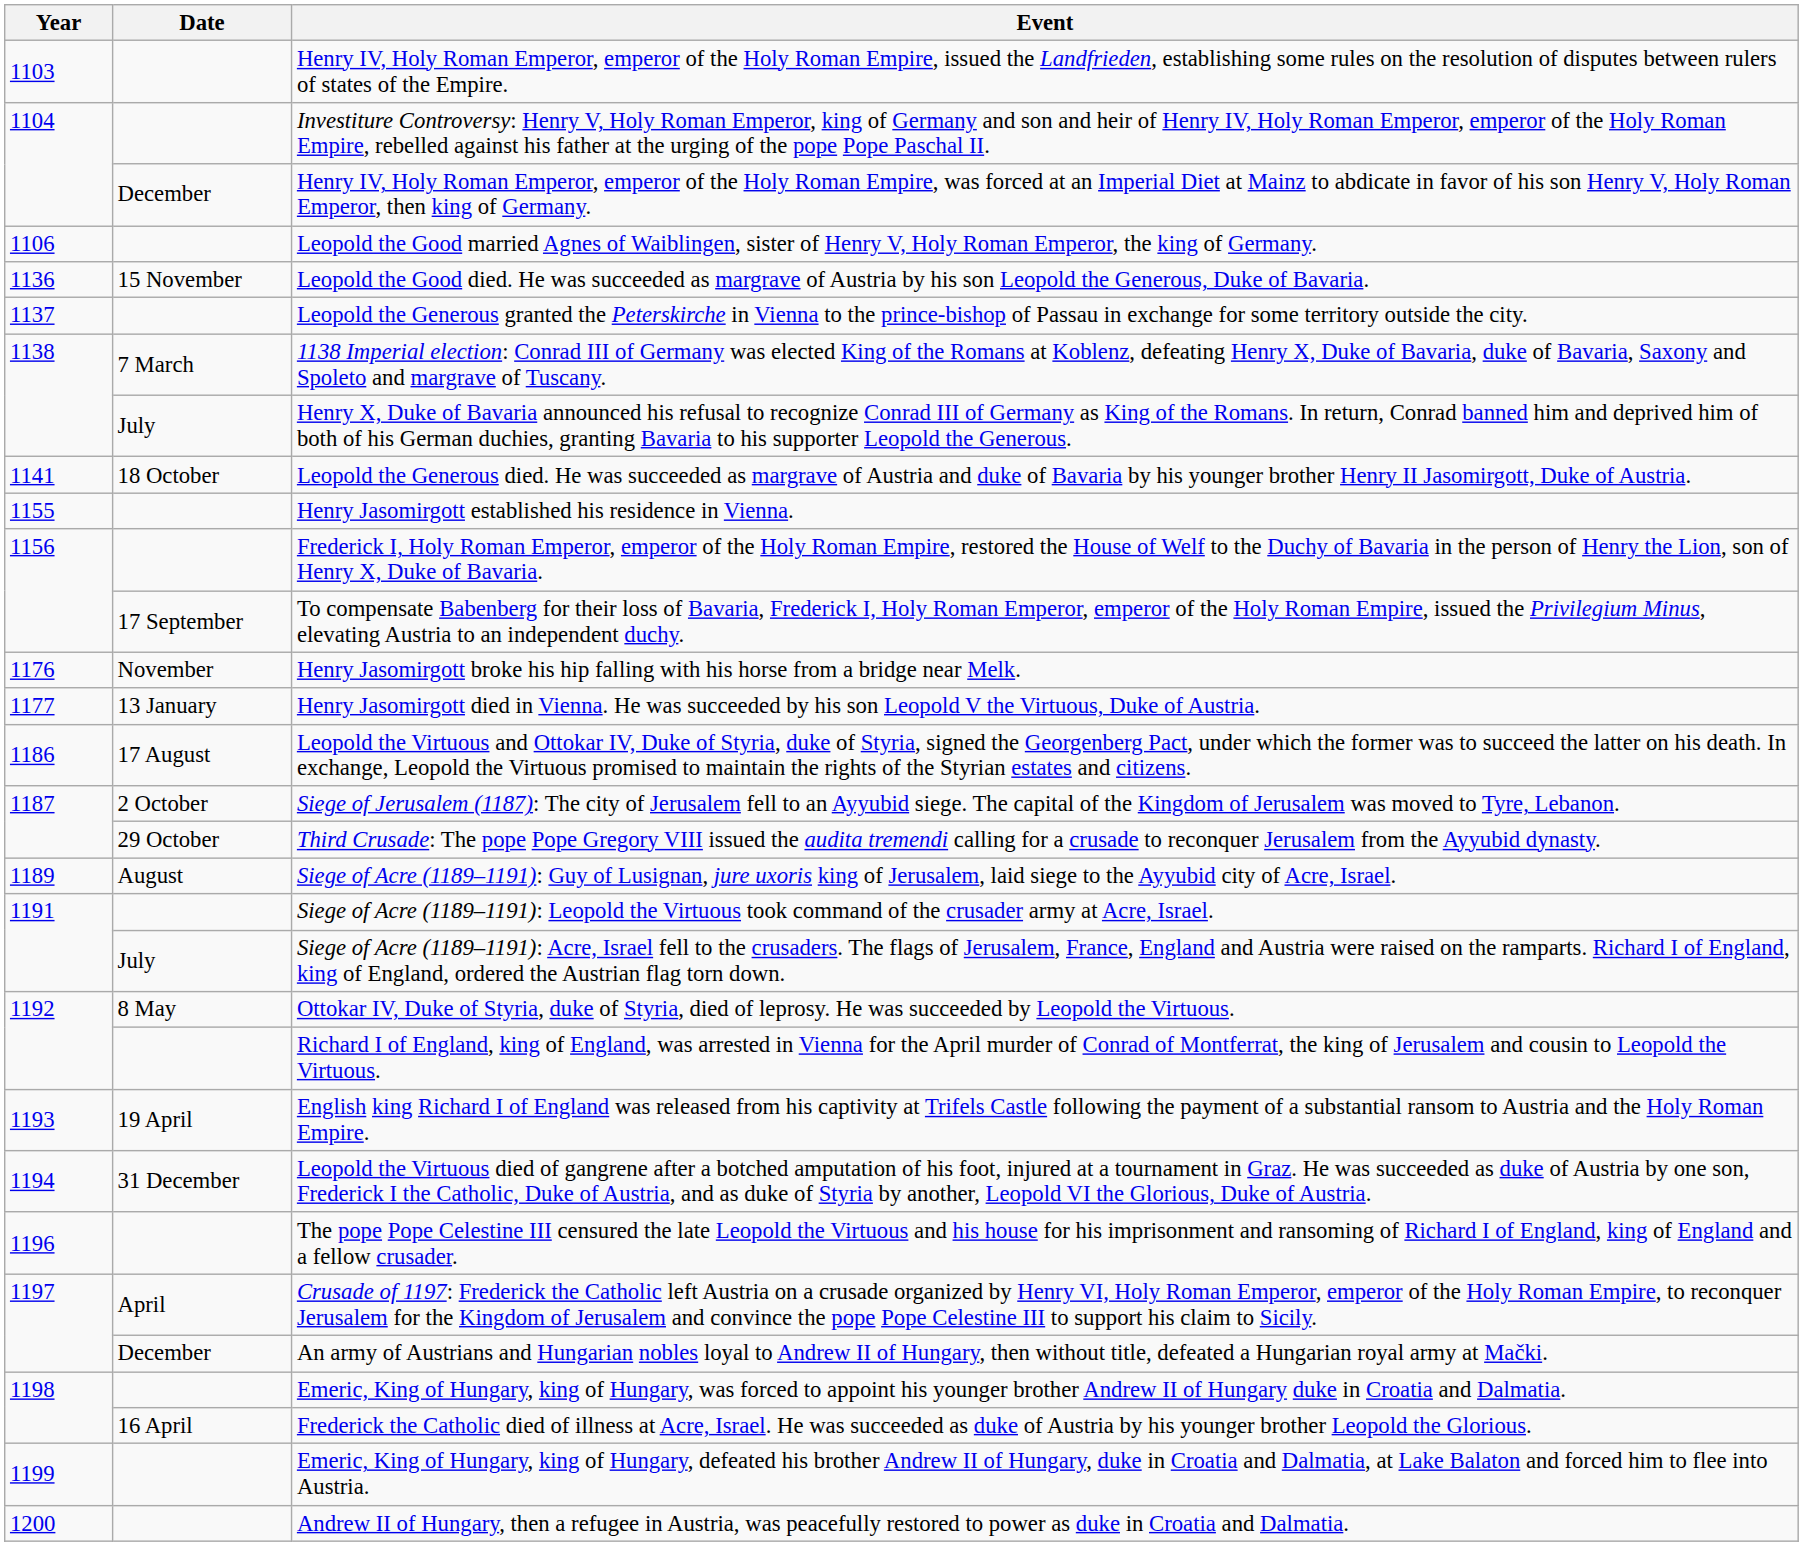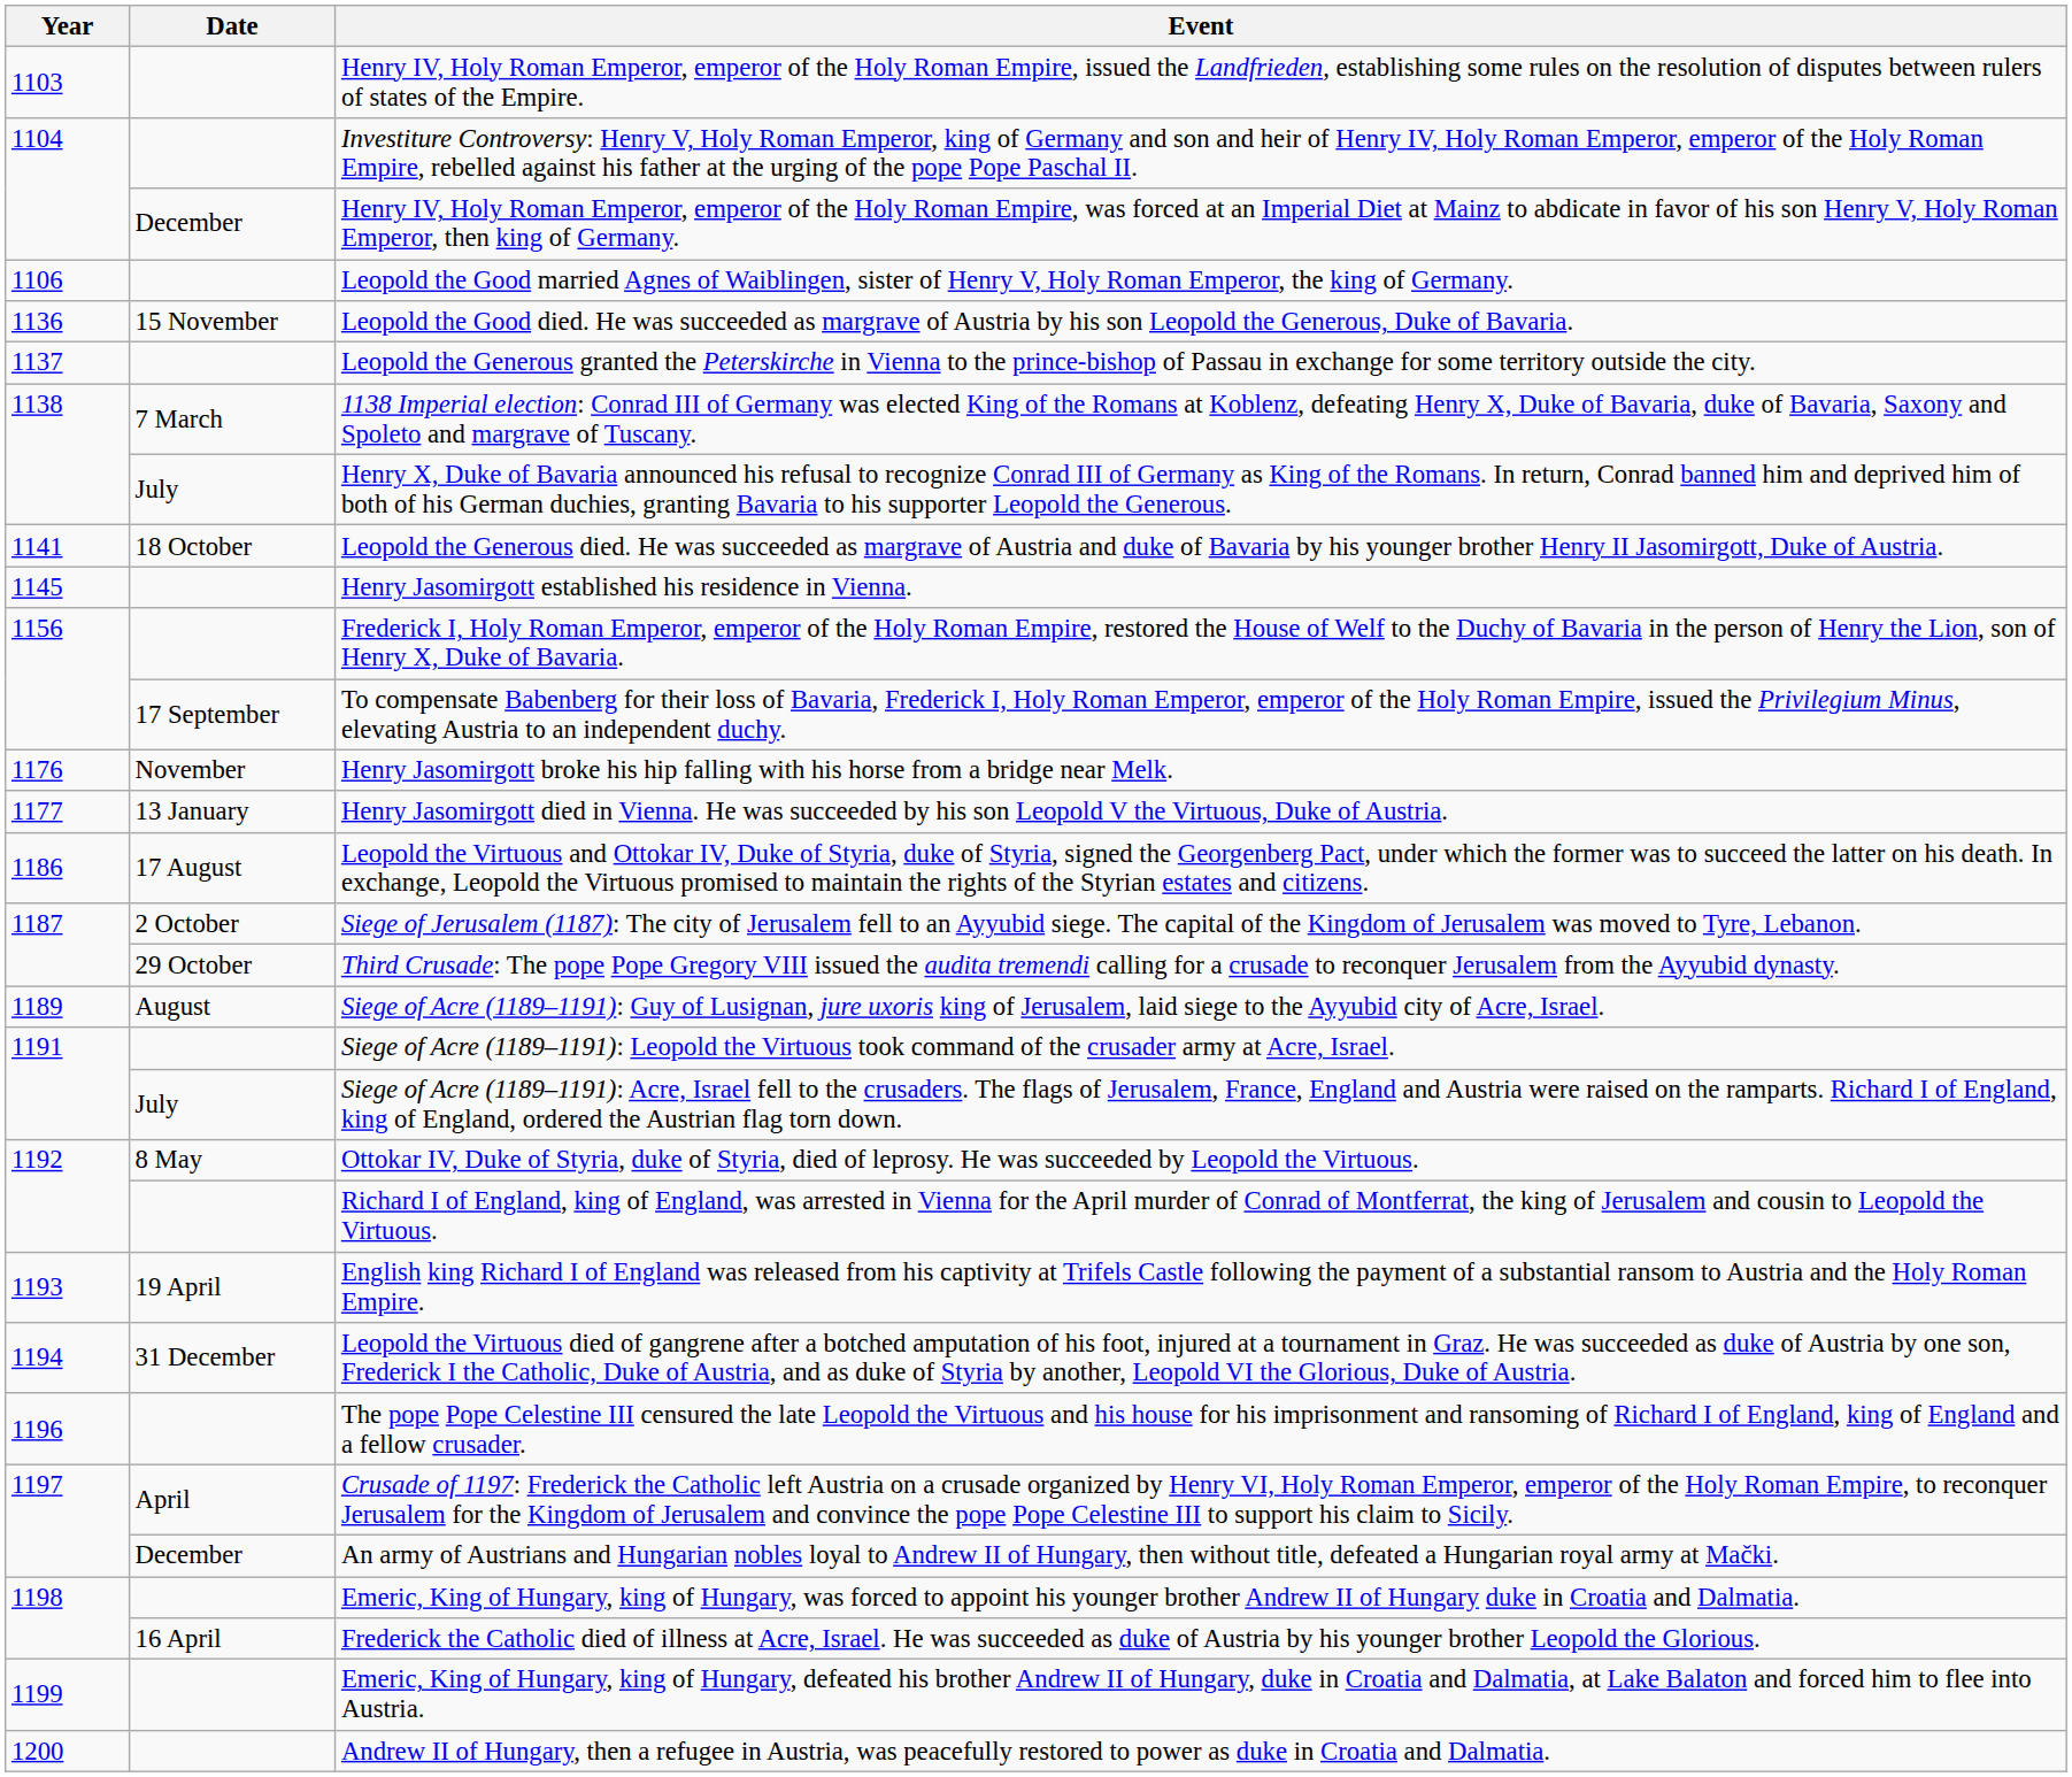Henry Jasomirgott established his residence in Vienna. | Year: 1155 -> 1145
